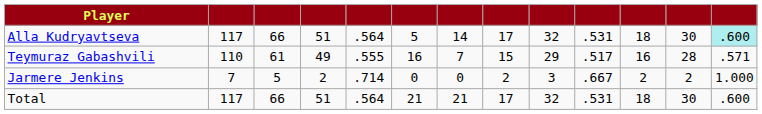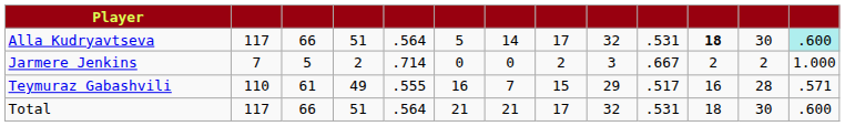Alla Kudryavtseva | column 11: normal -> bold
rows swapped: Teymuraz Gabashvili <-> Jarmere Jenkins
